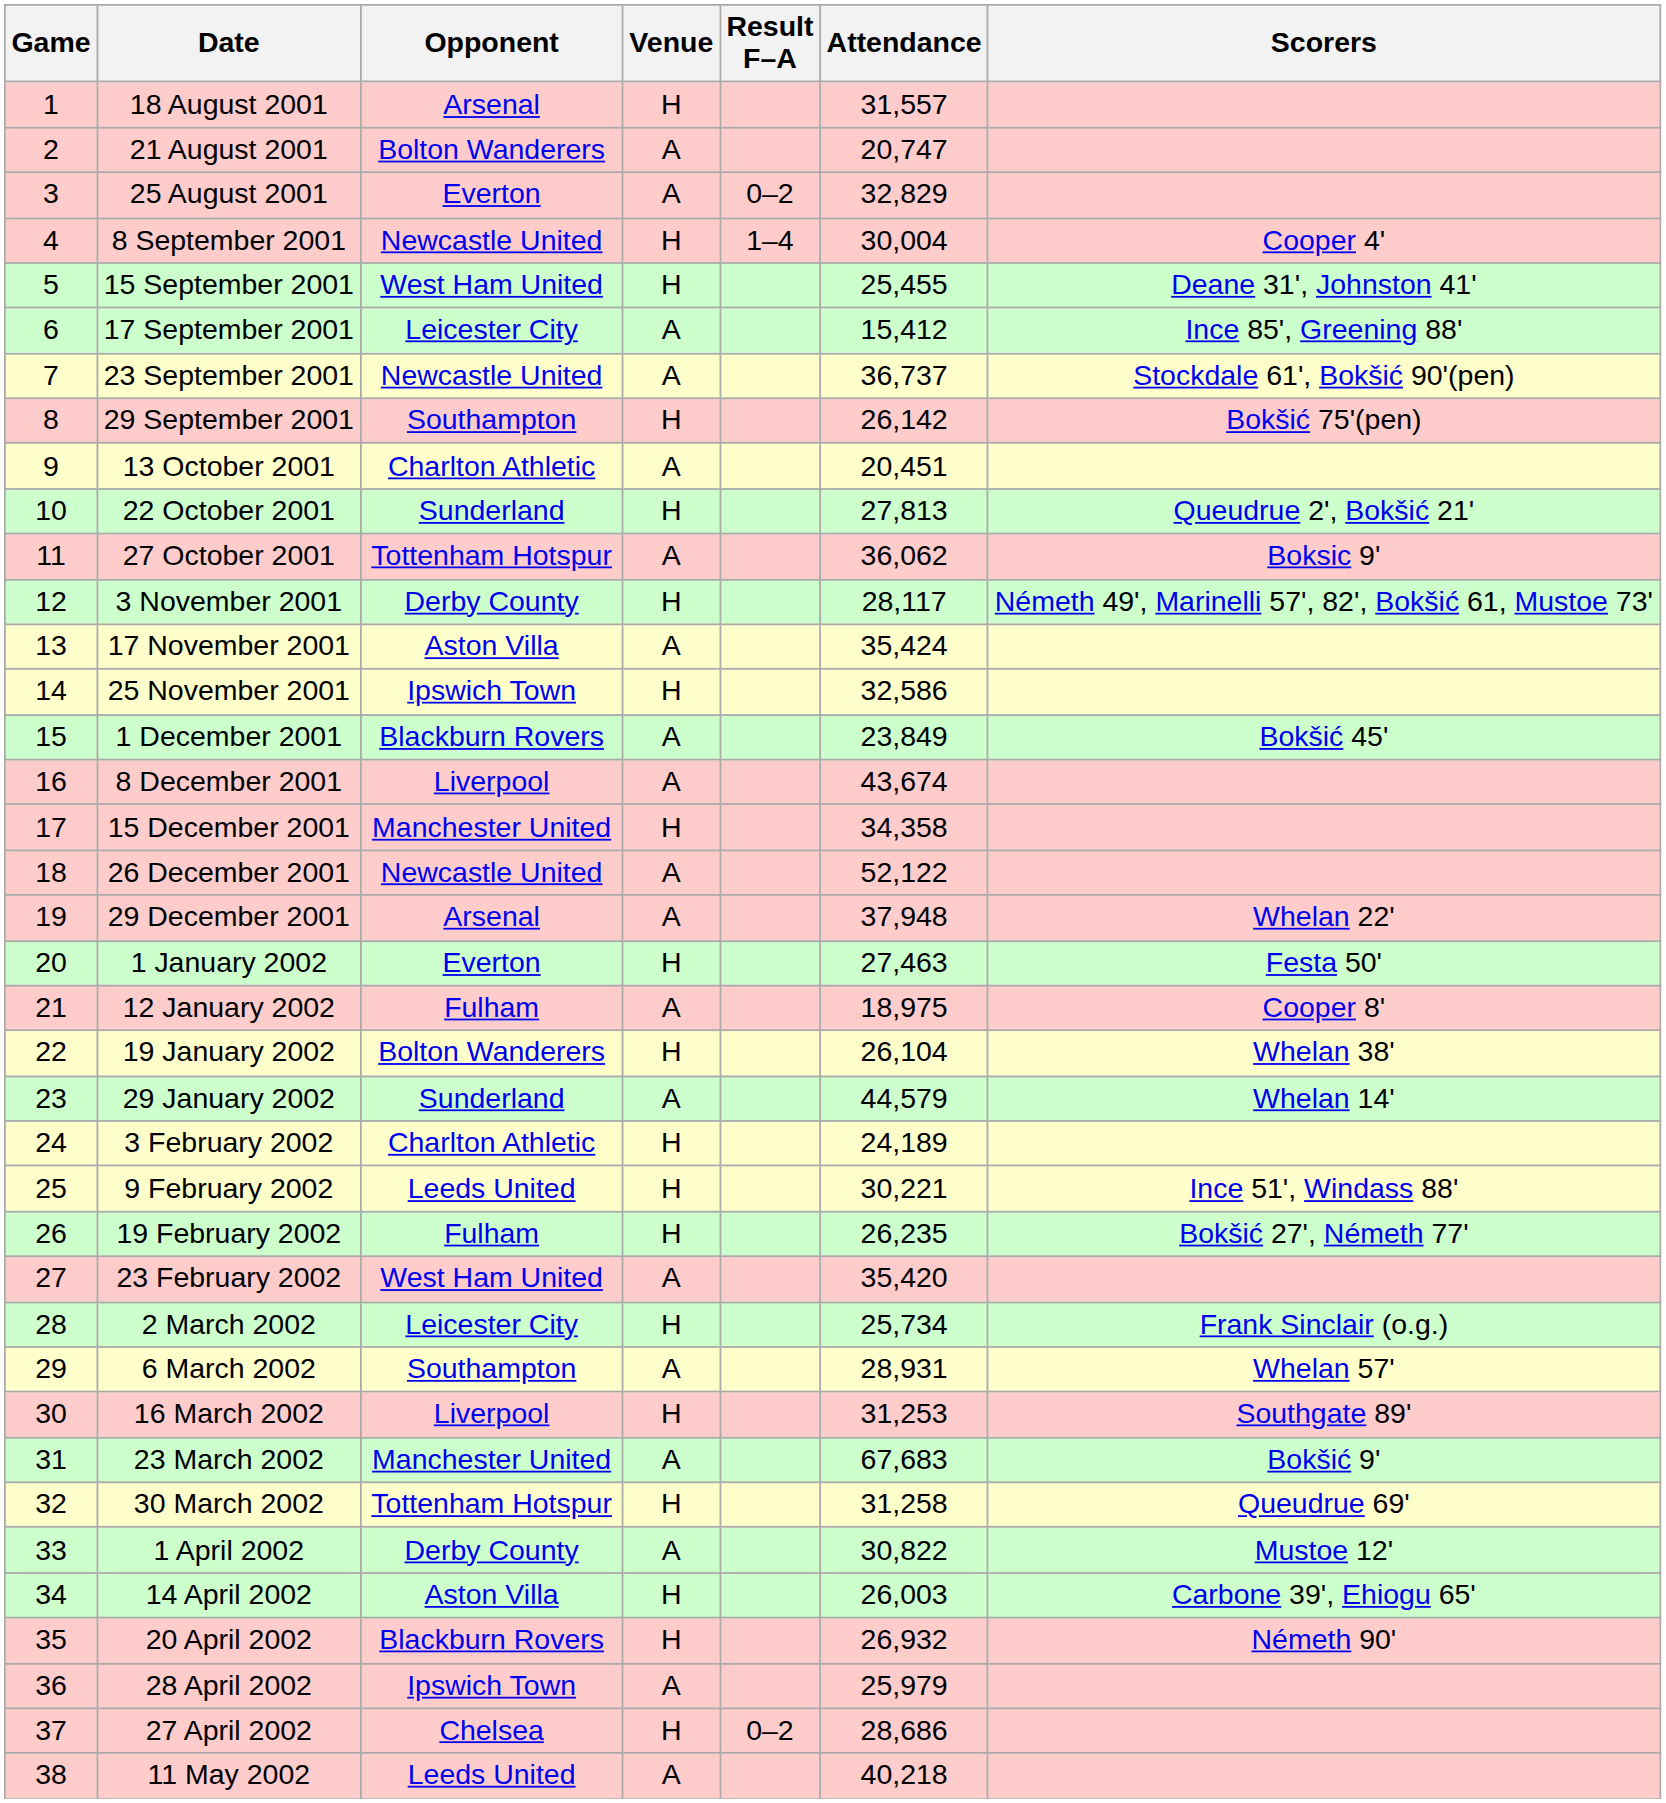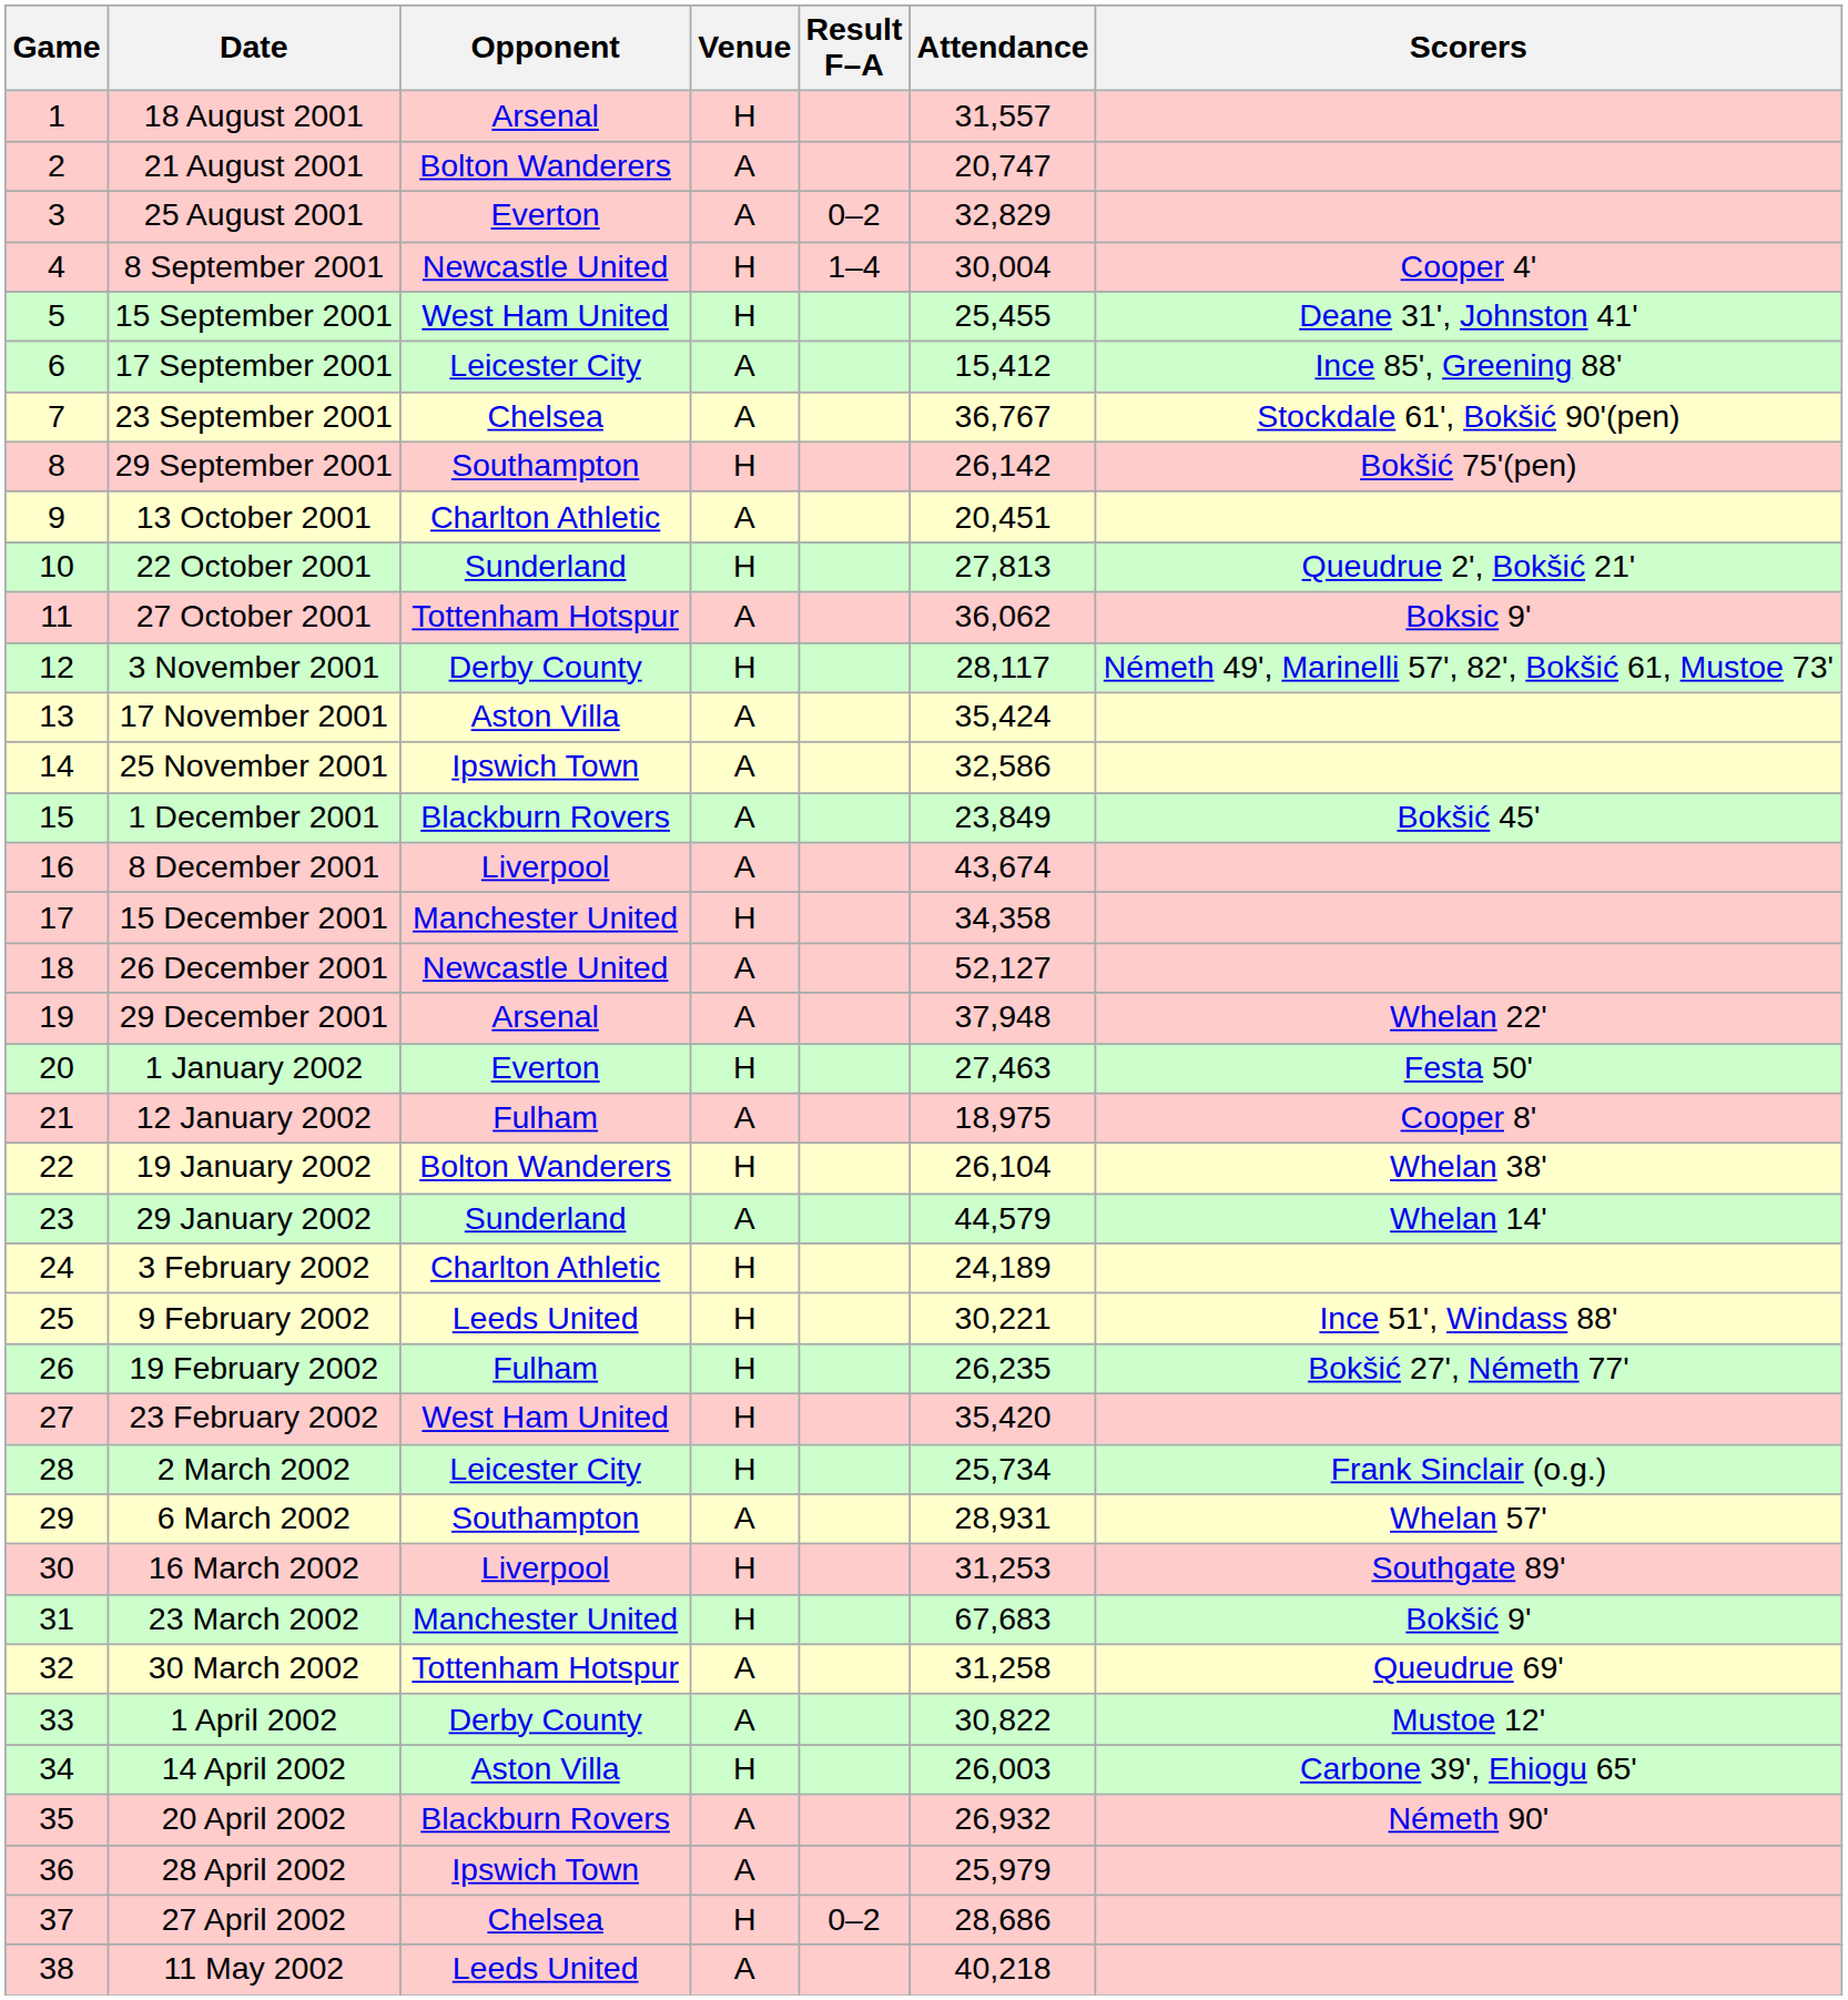23 September 2001 | Opponent: Newcastle United -> Chelsea
23 September 2001 | Attendance: 36,737 -> 36,767
25 November 2001 | Venue: H -> A
26 December 2001 | Attendance: 52,122 -> 52,127
23 February 2002 | Venue: A -> H
23 March 2002 | Venue: A -> H
30 March 2002 | Venue: H -> A
20 April 2002 | Venue: H -> A
